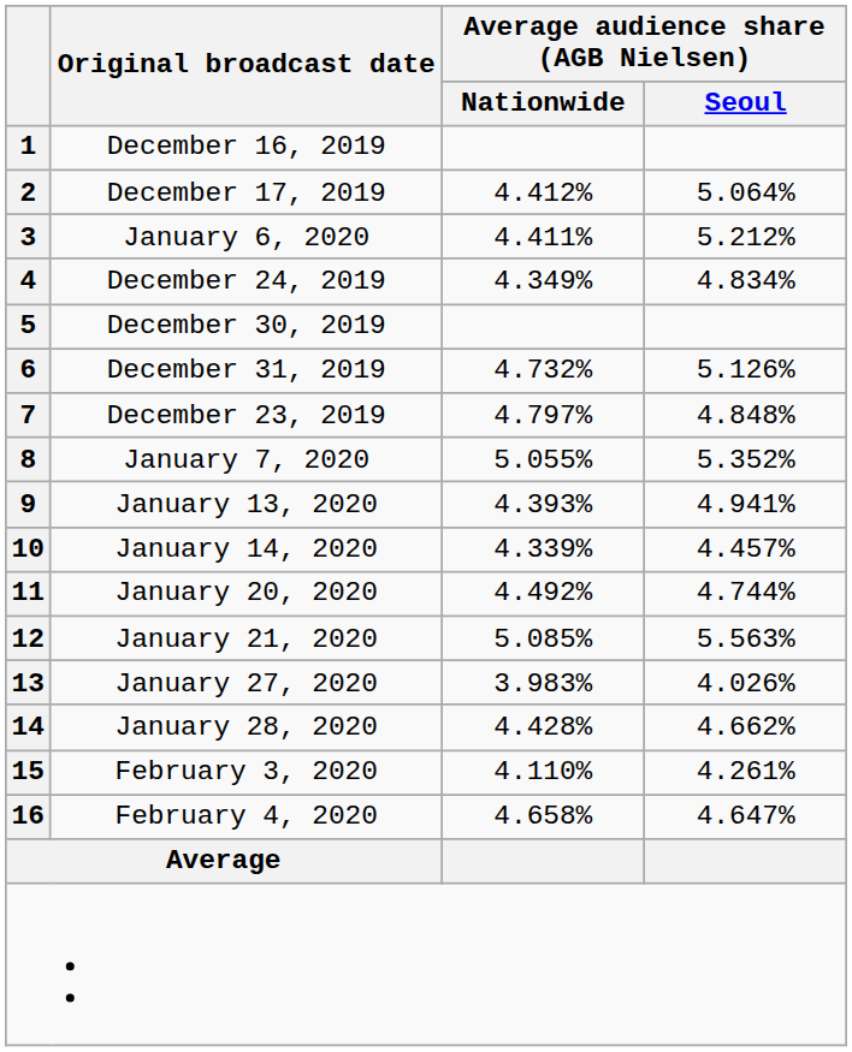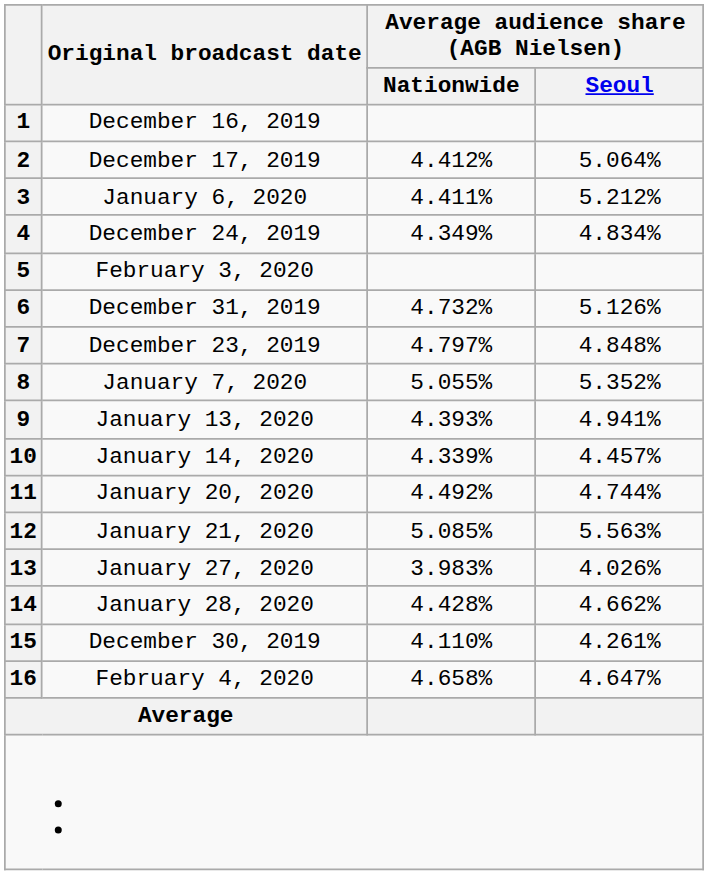5 | Original broadcast date: December 30, 2019 -> February 3, 2020
15 | Original broadcast date: February 3, 2020 -> December 30, 2019
